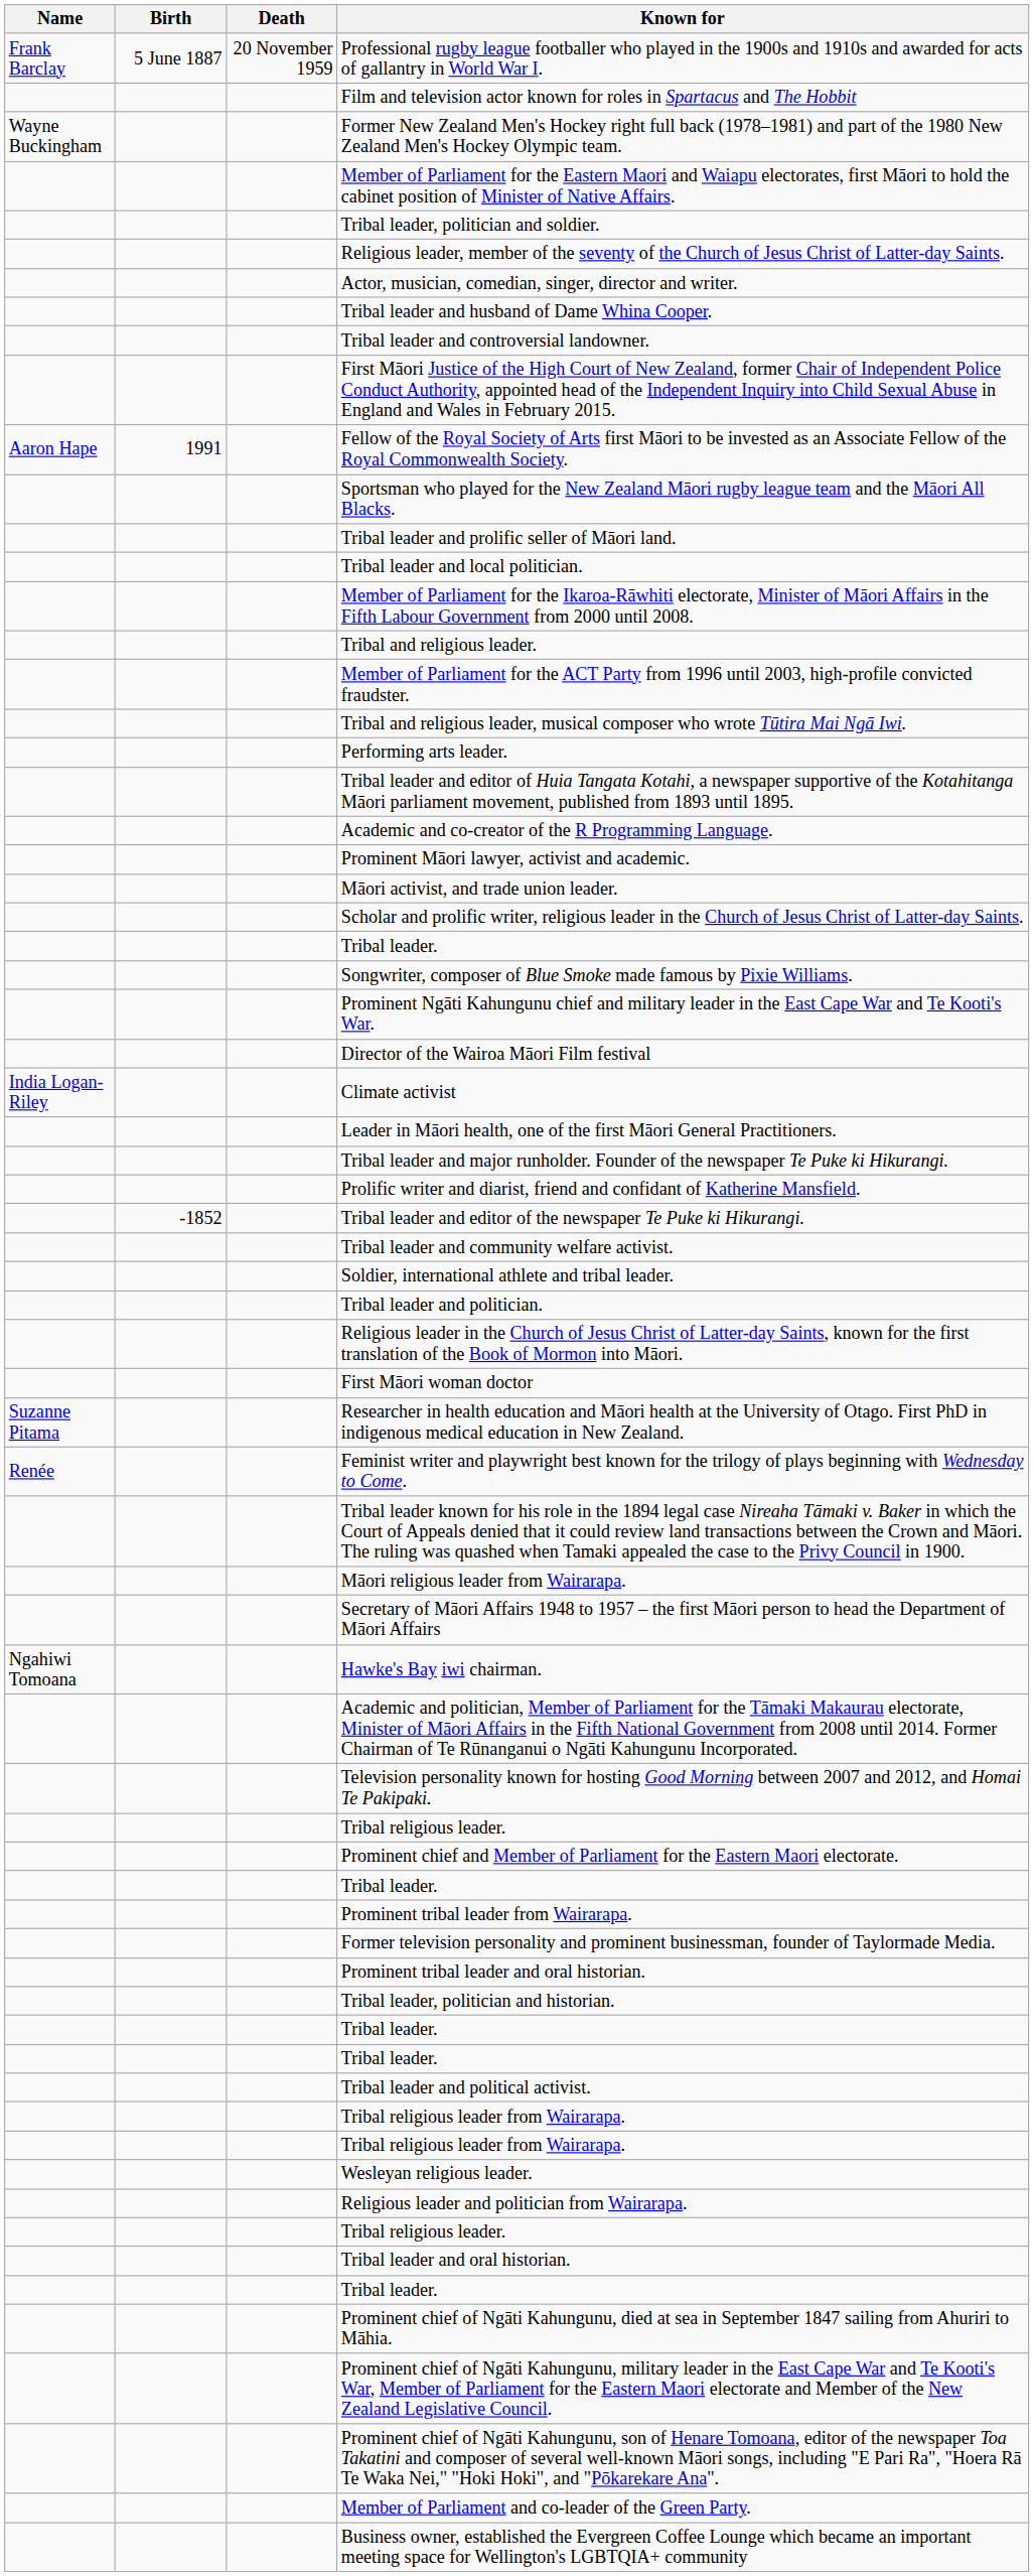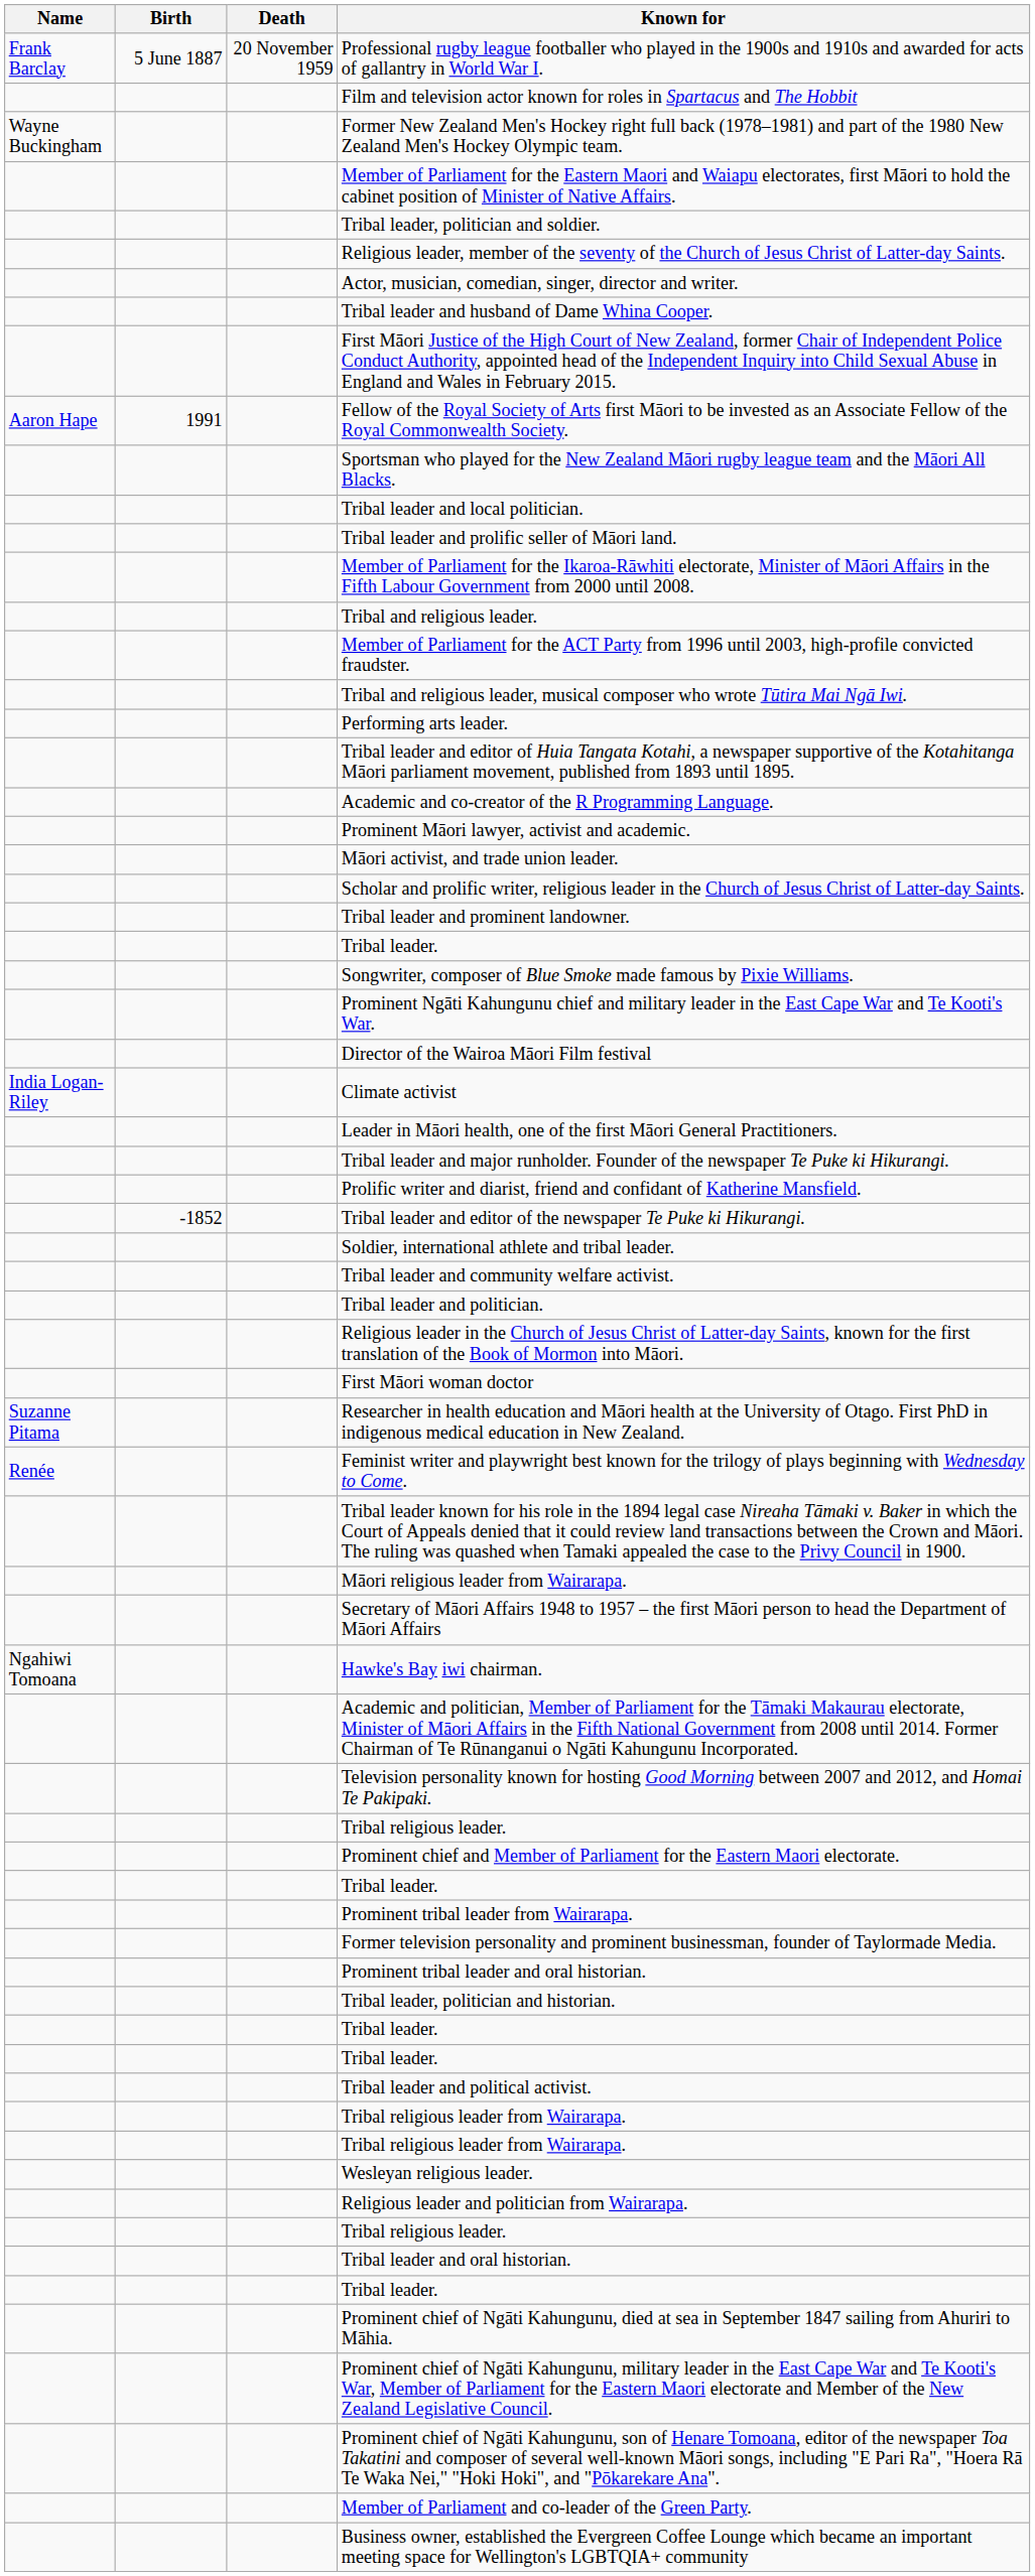- row: Tribal leader and controversial landowner.
rows swapped: Tribal leader and local politician. <-> Tribal leader and prolific seller of Māori land.
+ row: Tribal leader and prominent landowner.
rows swapped: Tribal leader and community welfare activist. <-> Soldier, international athlete and tribal leader.
